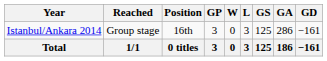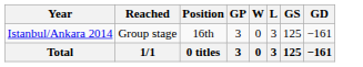- column: GA | 286 | 186
